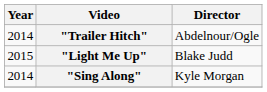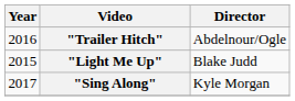"Trailer Hitch" | Year: 2014 -> 2016
"Sing Along" | Year: 2014 -> 2017
